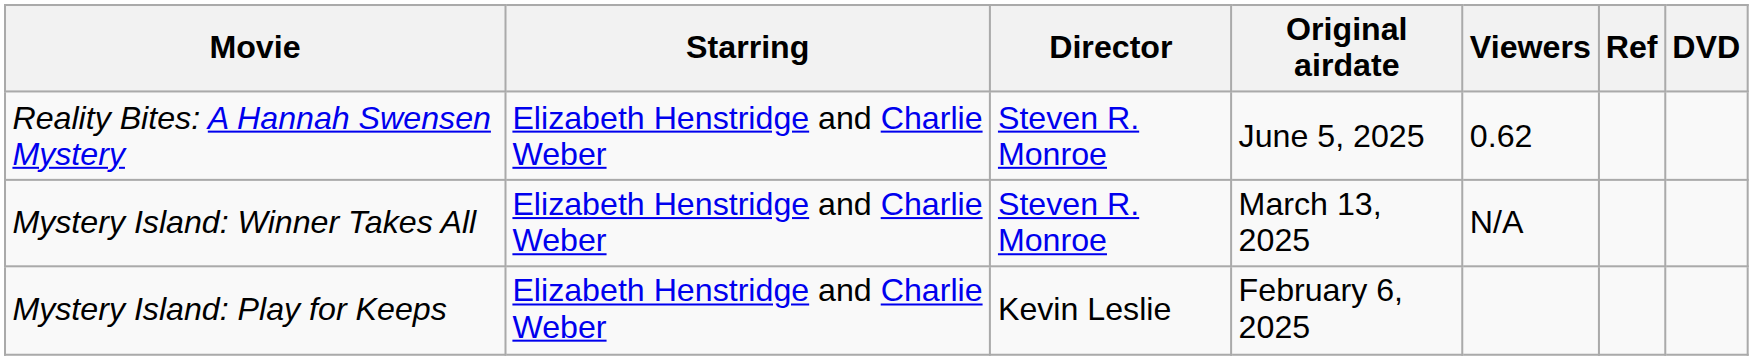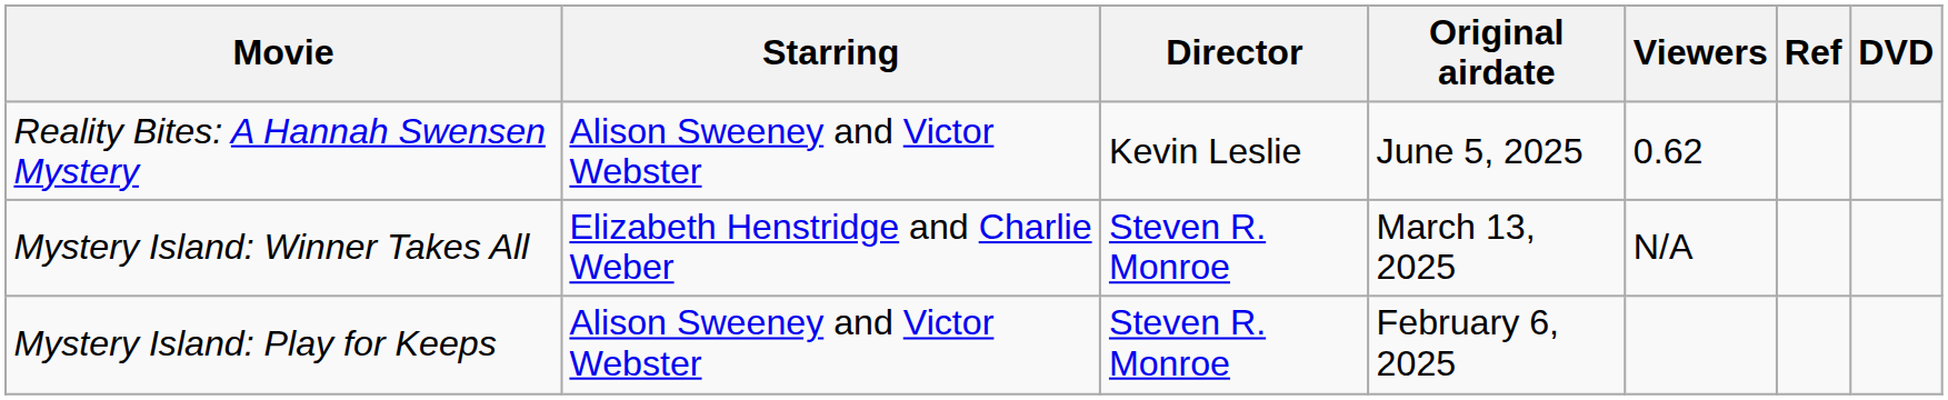Reality Bites: A Hannah Swensen Mystery | Starring: Elizabeth Henstridge and Charlie Weber -> Alison Sweeney and Victor Webster
Reality Bites: A Hannah Swensen Mystery | Director: Steven R. Monroe -> Kevin Leslie
Mystery Island: Play for Keeps | Starring: Elizabeth Henstridge and Charlie Weber -> Alison Sweeney and Victor Webster
Mystery Island: Play for Keeps | Director: Kevin Leslie -> Steven R. Monroe
